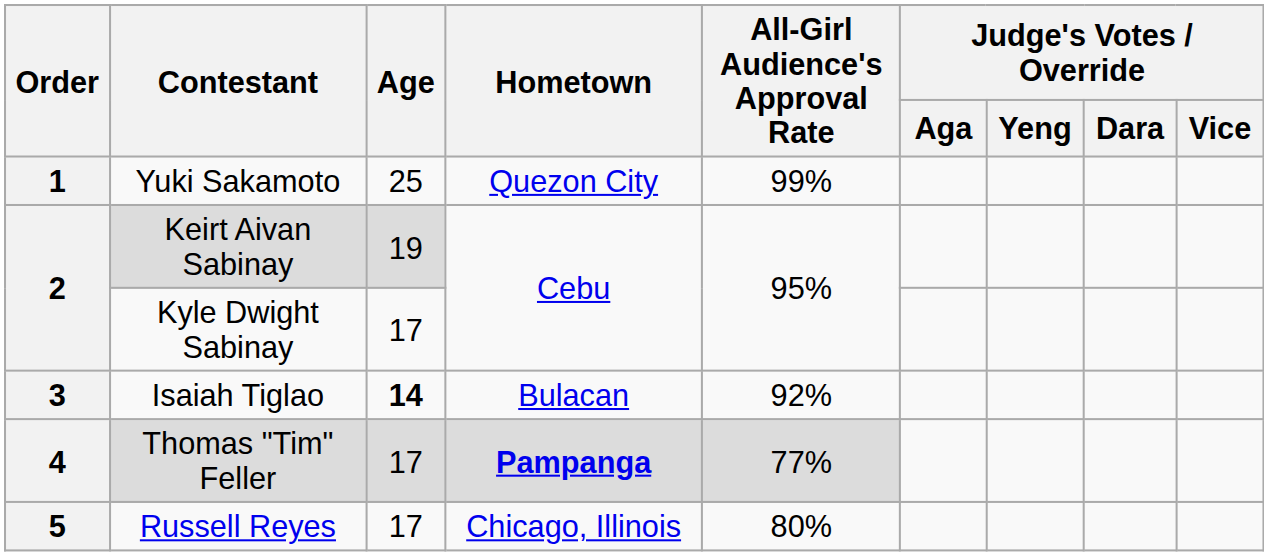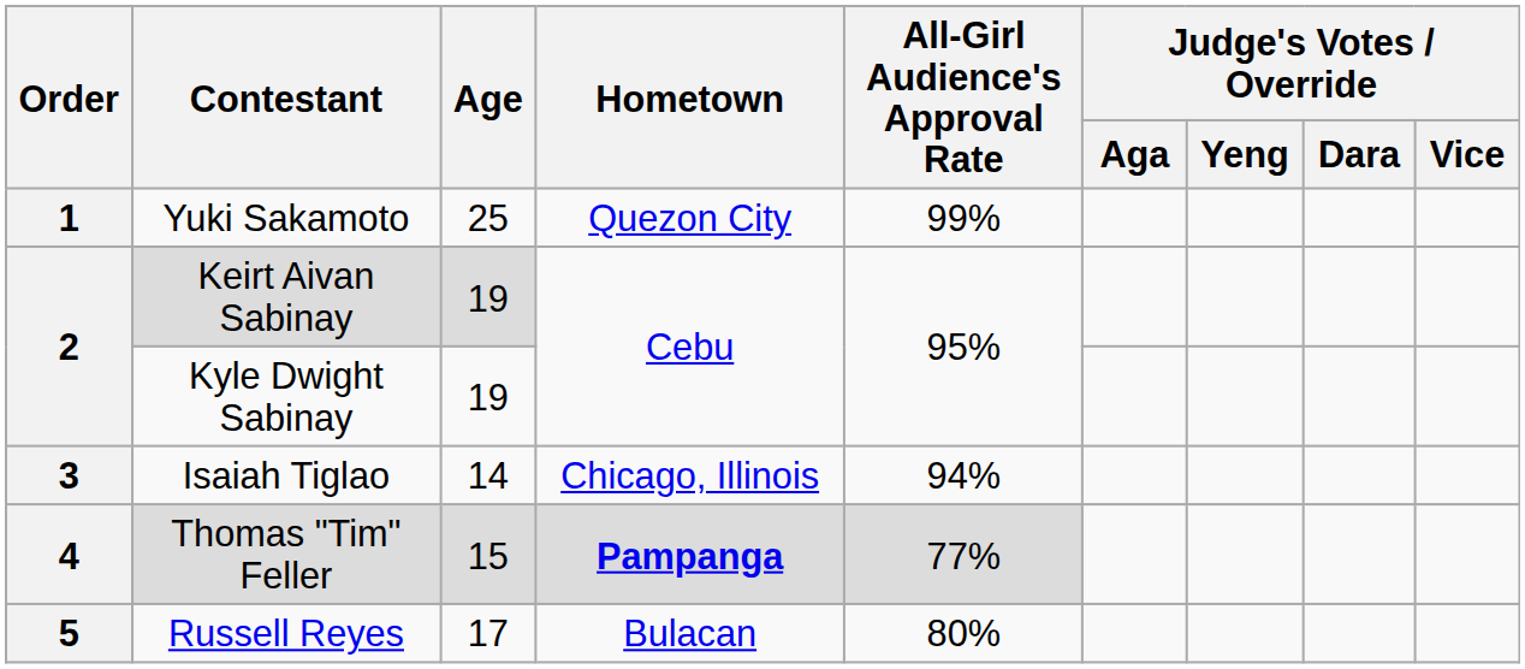Kyle Dwight Sabinay | Age: 17 -> 19
Isaiah Tiglao | Age: bold -> normal
Isaiah Tiglao | Hometown: Bulacan -> Chicago, Illinois
Isaiah Tiglao | All-Girl Audience's Approval Rate: 92% -> 94%
Thomas "Tim" Feller | Age: 17 -> 15
Russell Reyes | Hometown: Chicago, Illinois -> Bulacan
